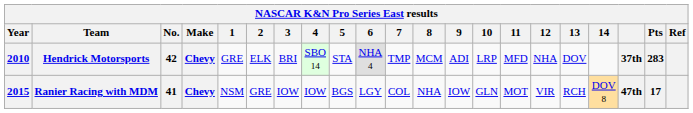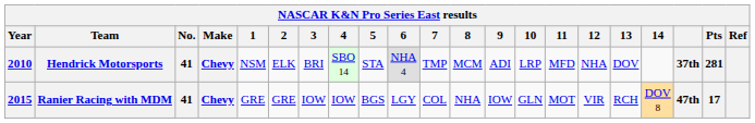Hendrick Motorsports | No.: 42 -> 41
Hendrick Motorsports | 1: GRE -> NSM
Hendrick Motorsports | Pts: 283 -> 281
Ranier Racing with MDM | 1: NSM -> GRE
